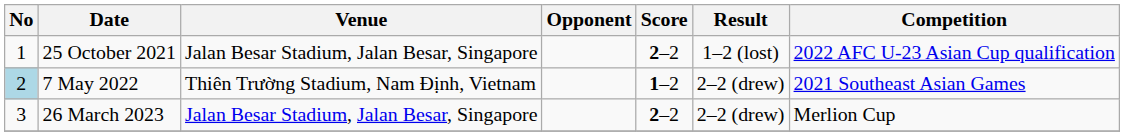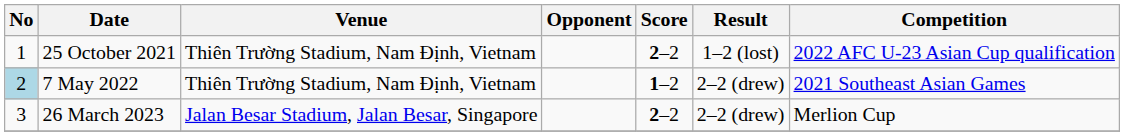25 October 2021 | Venue: Jalan Besar Stadium, Jalan Besar, Singapore -> Thiên Trường Stadium, Nam Định, Vietnam
